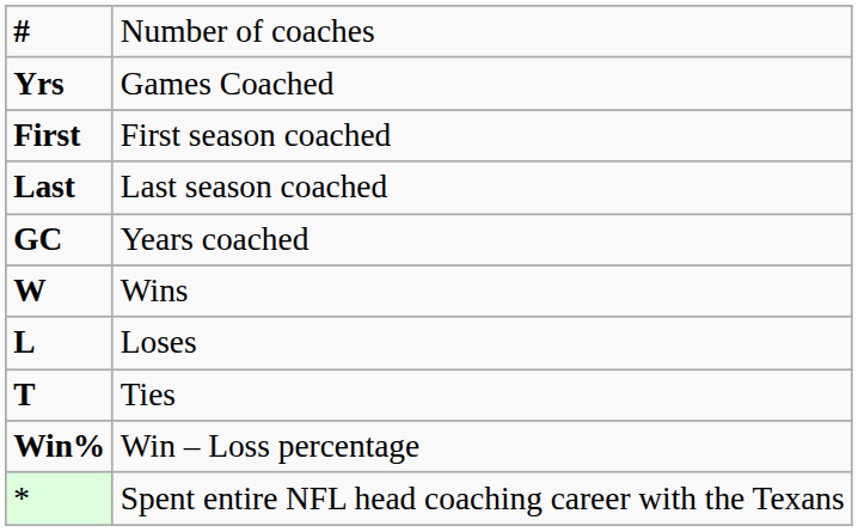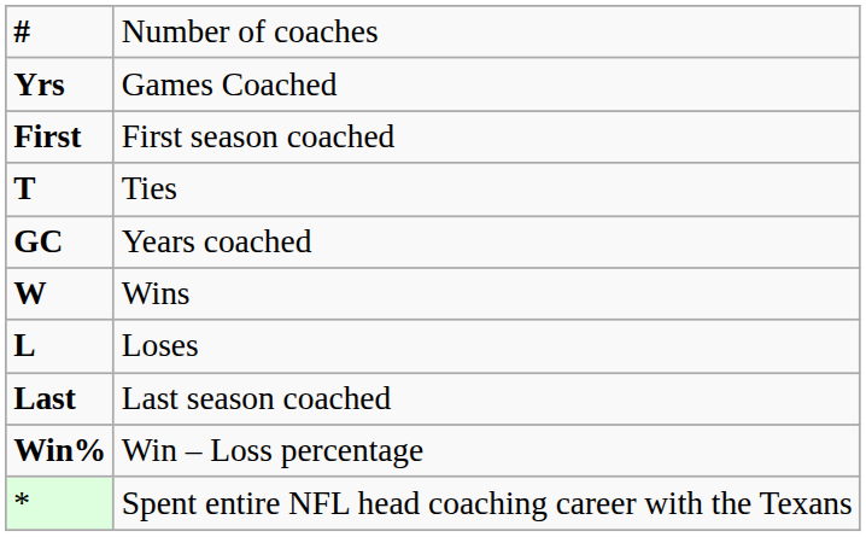rows swapped: Last <-> T
